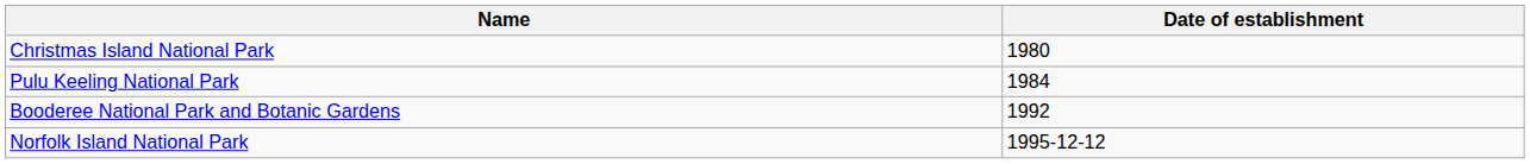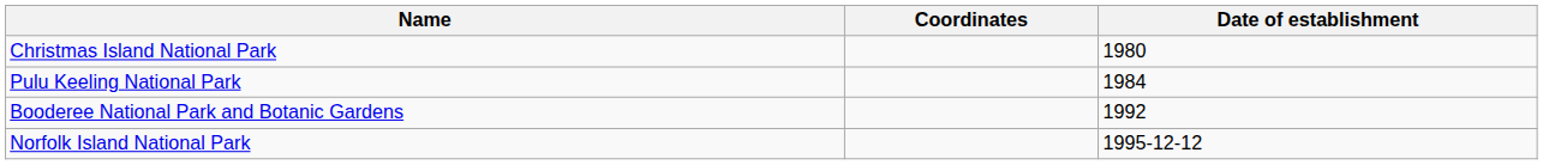+ column: Coordinates
